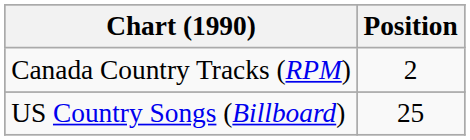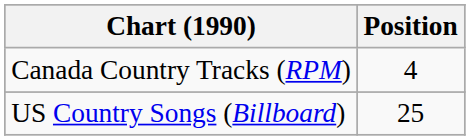Canada Country Tracks (RPM) | Position: 2 -> 4
